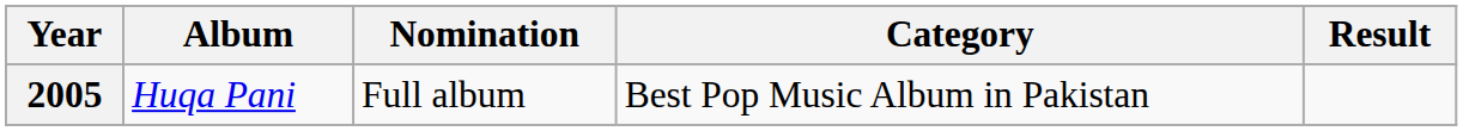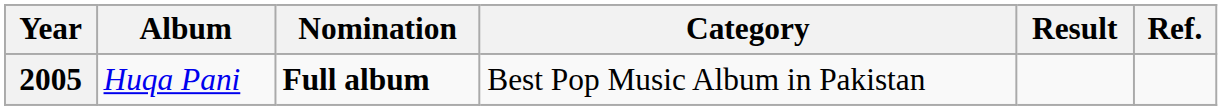+ column: Ref.
2005 | Nomination: normal -> bold
